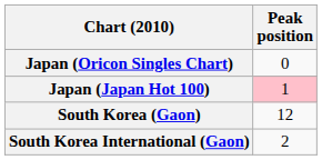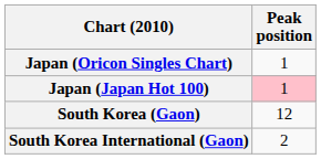Japan (Oricon Singles Chart) | Peak position: 0 -> 1
